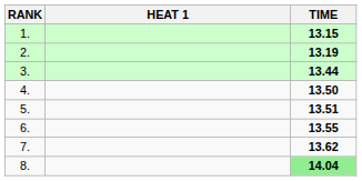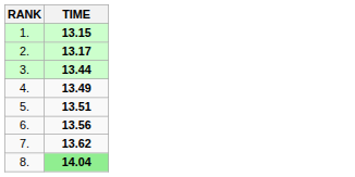- column: HEAT 1
2. | TIME: 13.19 -> 13.17
4. | TIME: 13.50 -> 13.49
6. | TIME: 13.55 -> 13.56
